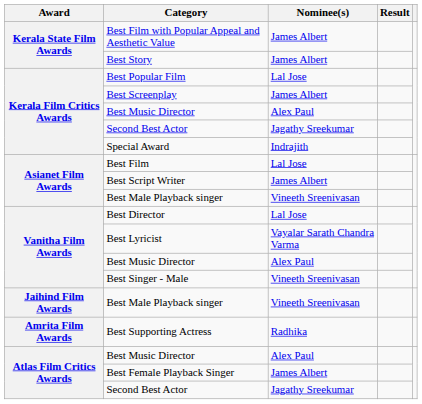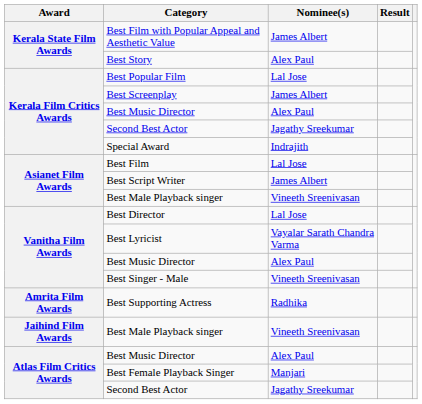Best Story | Nominee(s): James Albert -> Alex Paul
rows swapped: Best Supporting Actress <-> Jaihind Film Awards / Best Male Playback singer
Best Female Playback Singer | Nominee(s): James Albert -> Manjari
